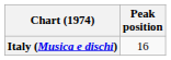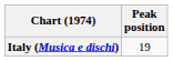Italy (Musica e dischi) | Peak position: 16 -> 19
